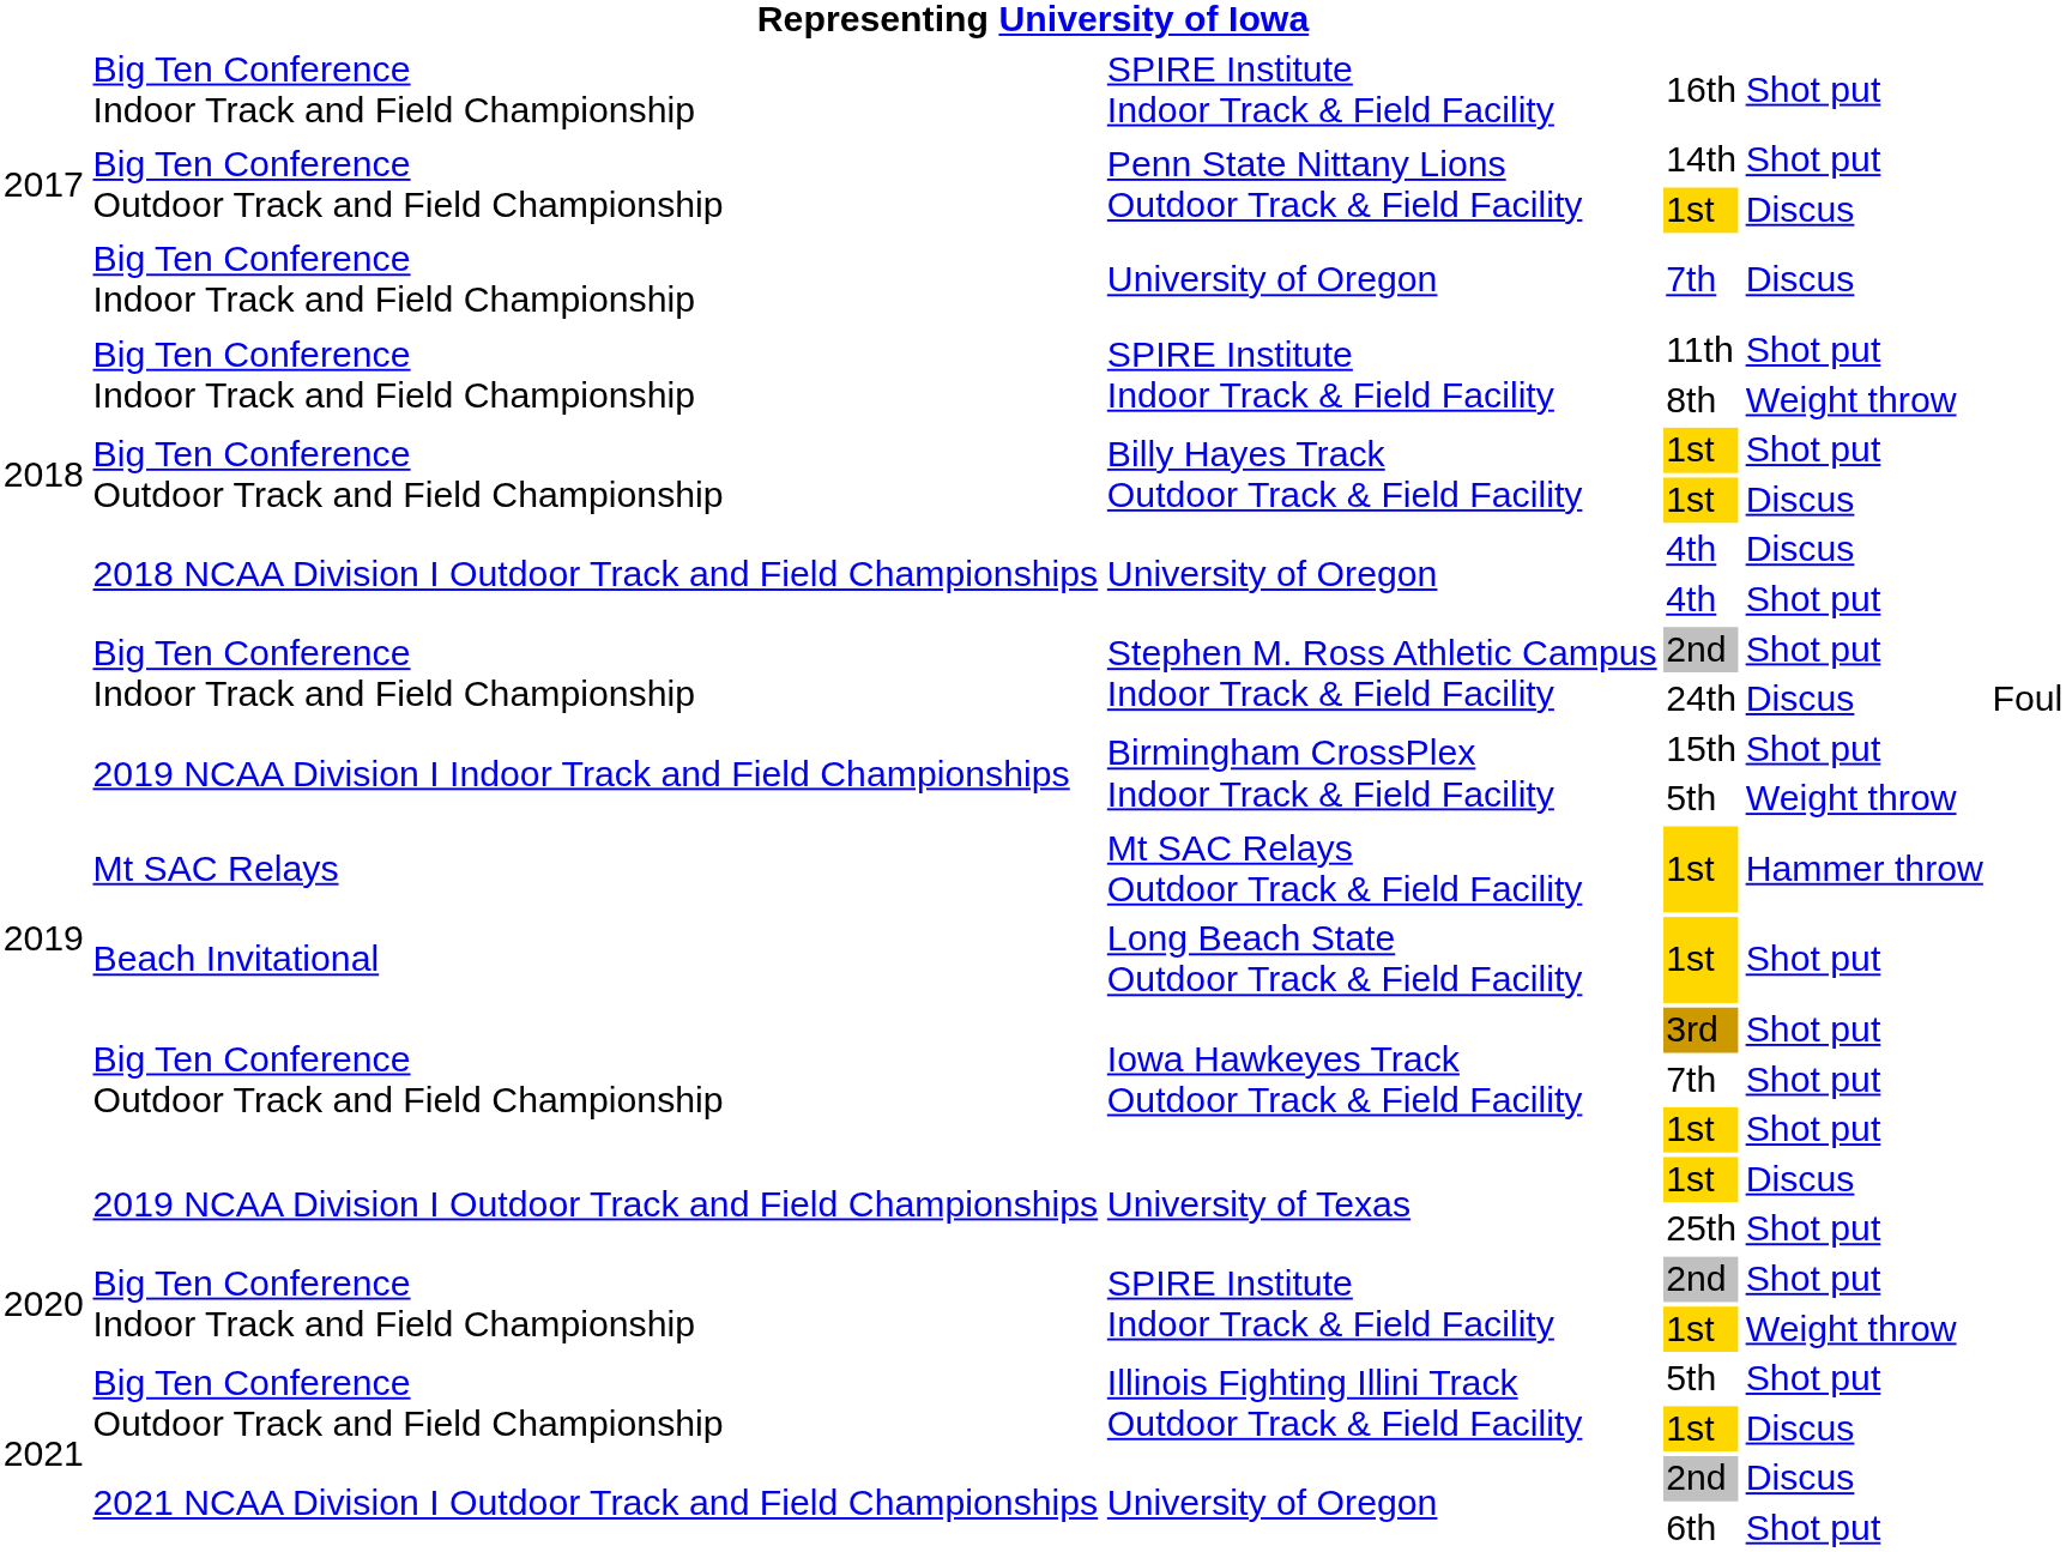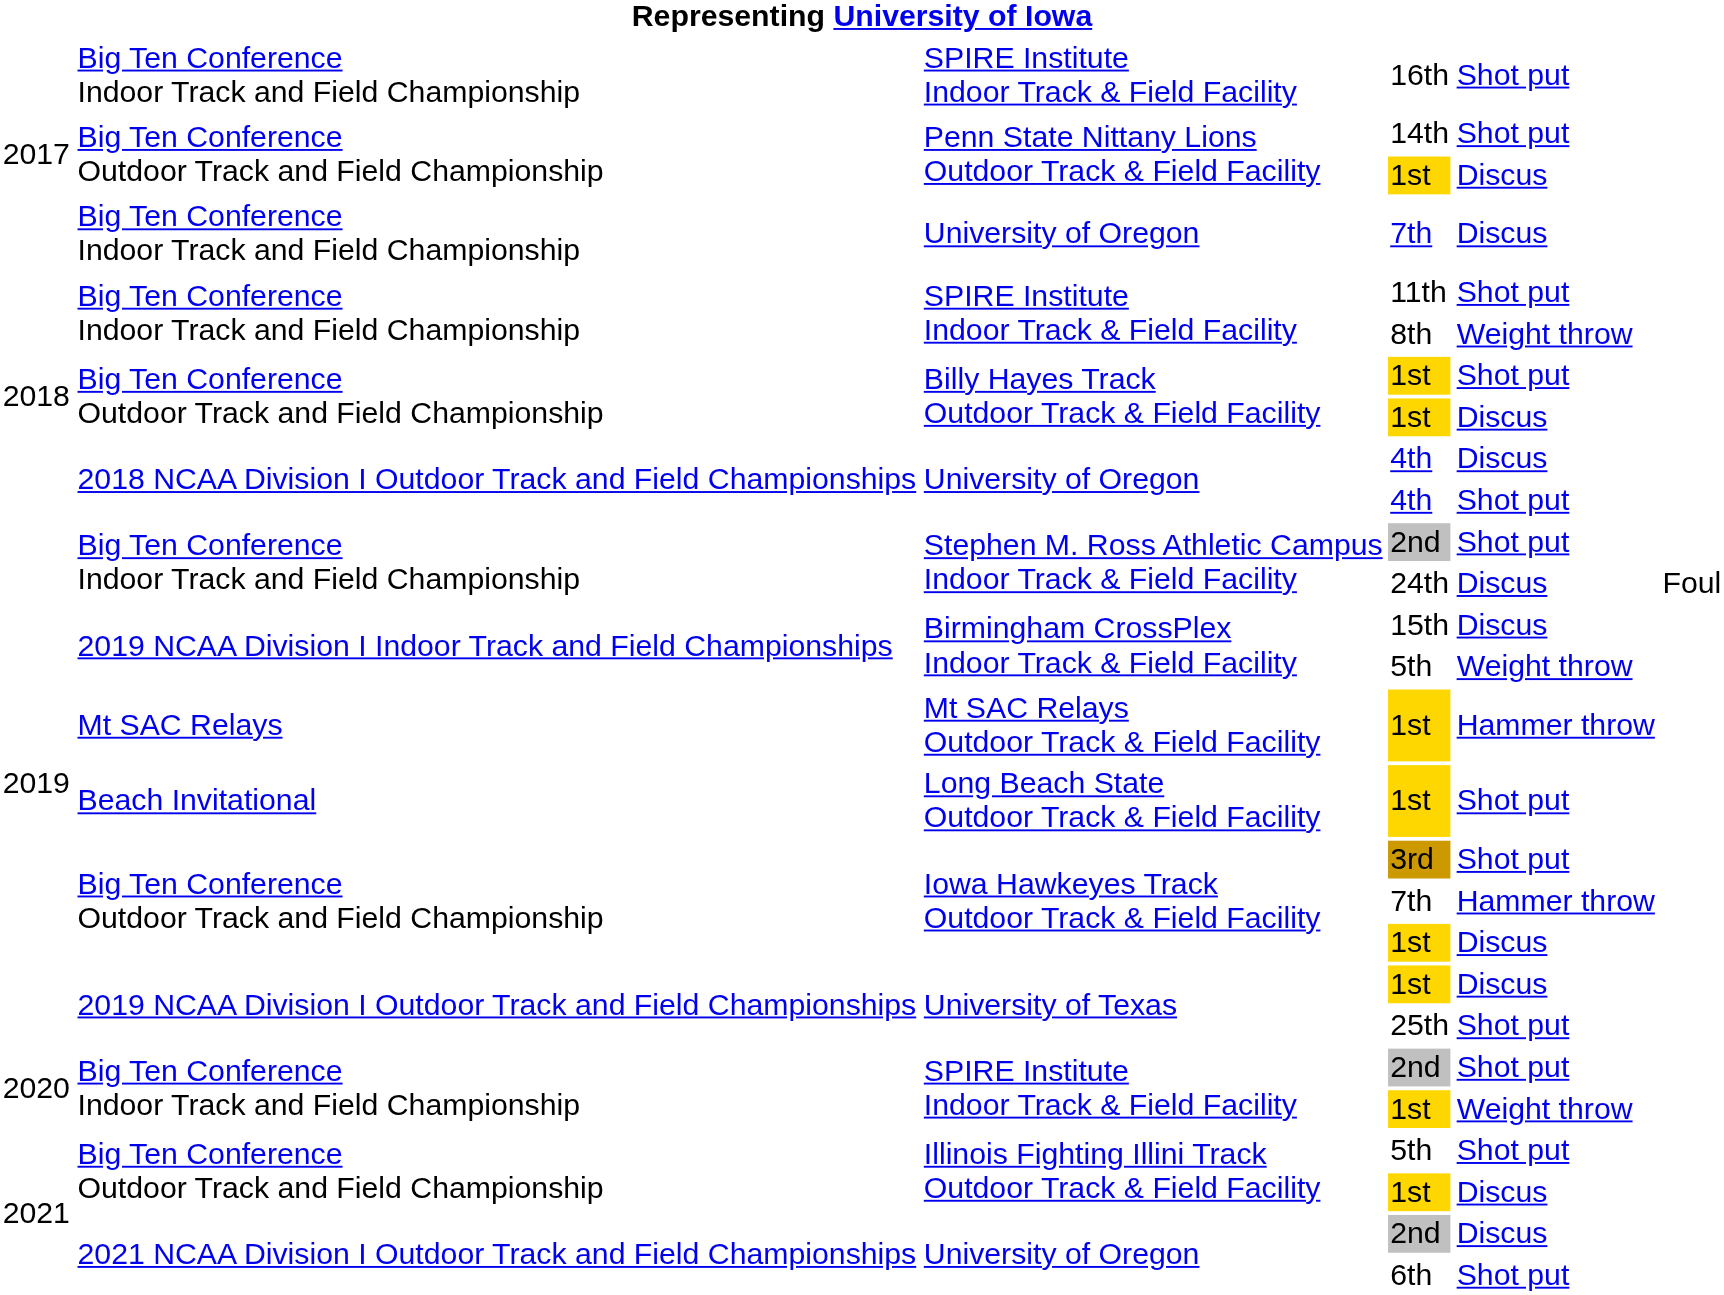15th | column 5: Shot put -> Discus
Iowa Hawkeyes Track Outdoor Track & Field Facility / 7th | column 5: Shot put -> Hammer throw
Iowa Hawkeyes Track Outdoor Track & Field Facility / 1st | column 5: Shot put -> Discus
